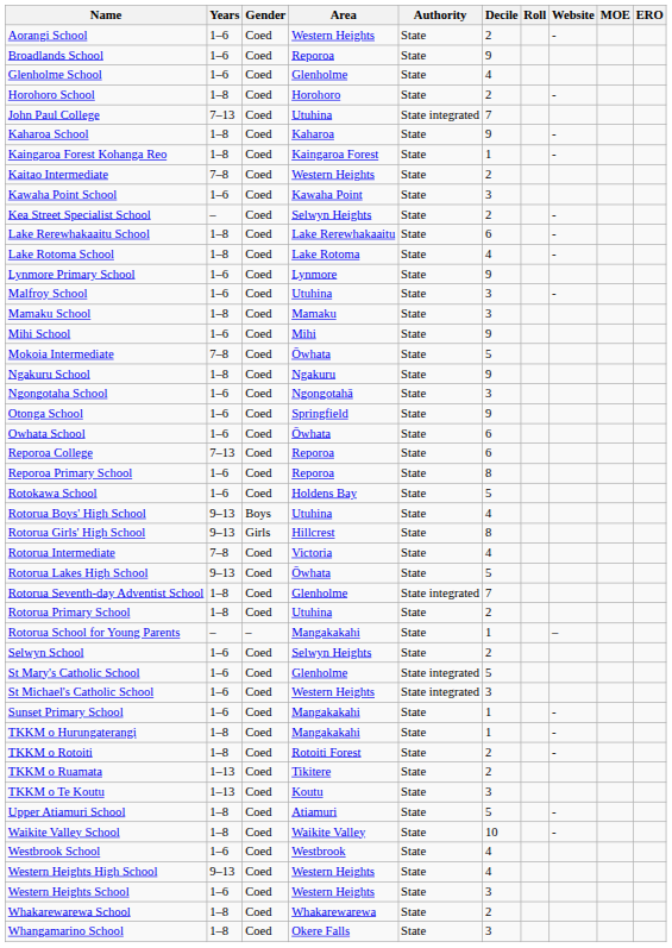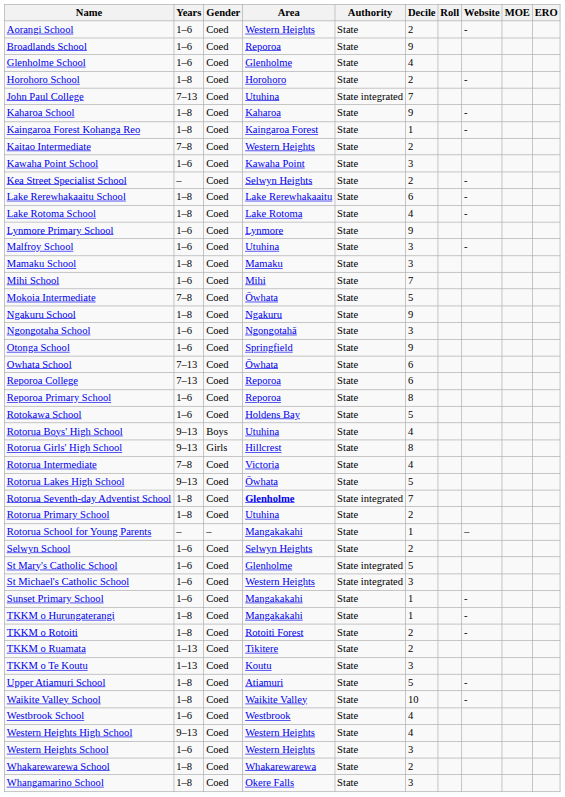Mihi School | Decile: 9 -> 7
Owhata School | Years: 1–6 -> 7–13
Rotorua Seventh-day Adventist School | Area: normal -> bold
